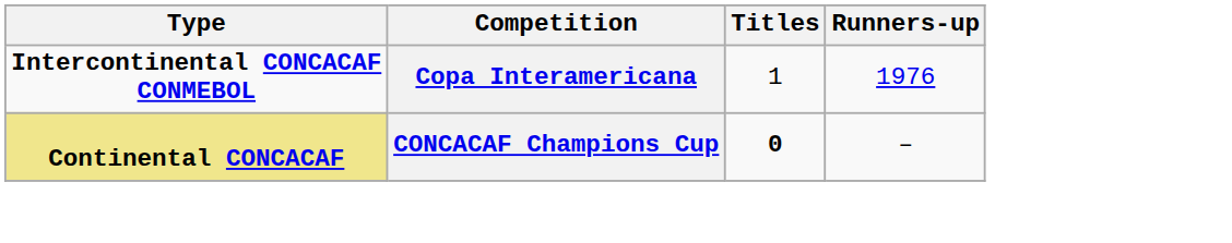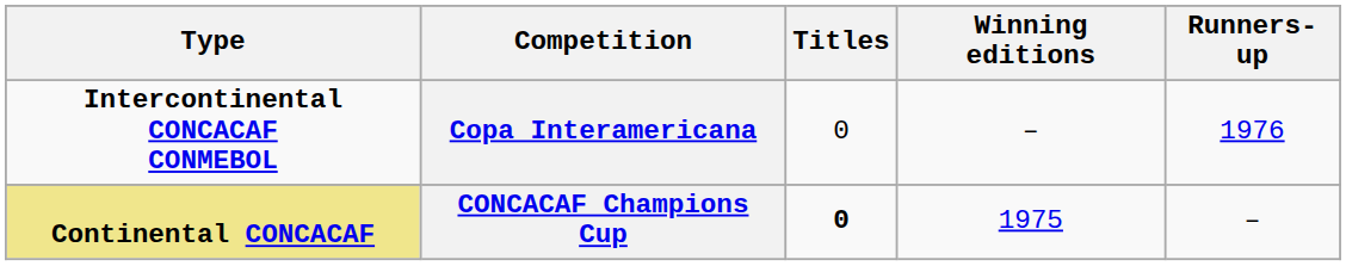+ column: Winning editions | – | 1975
Copa Interamericana | Titles: 1 -> 0
